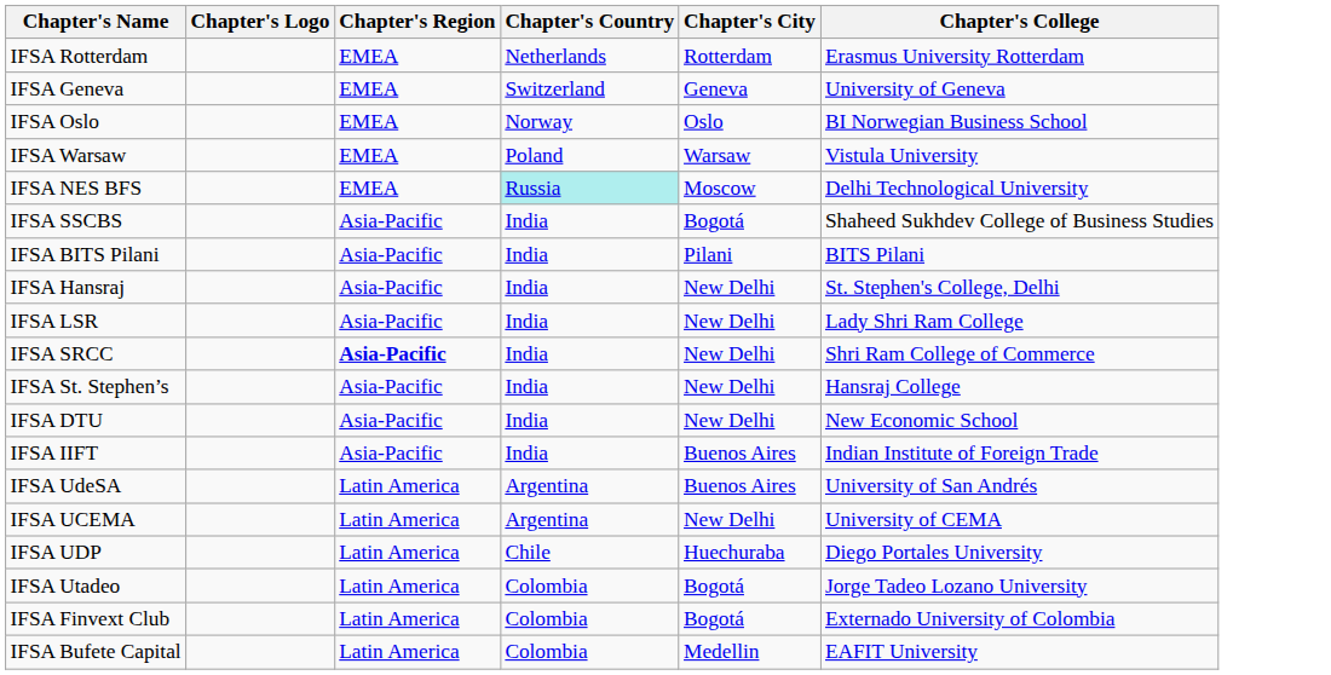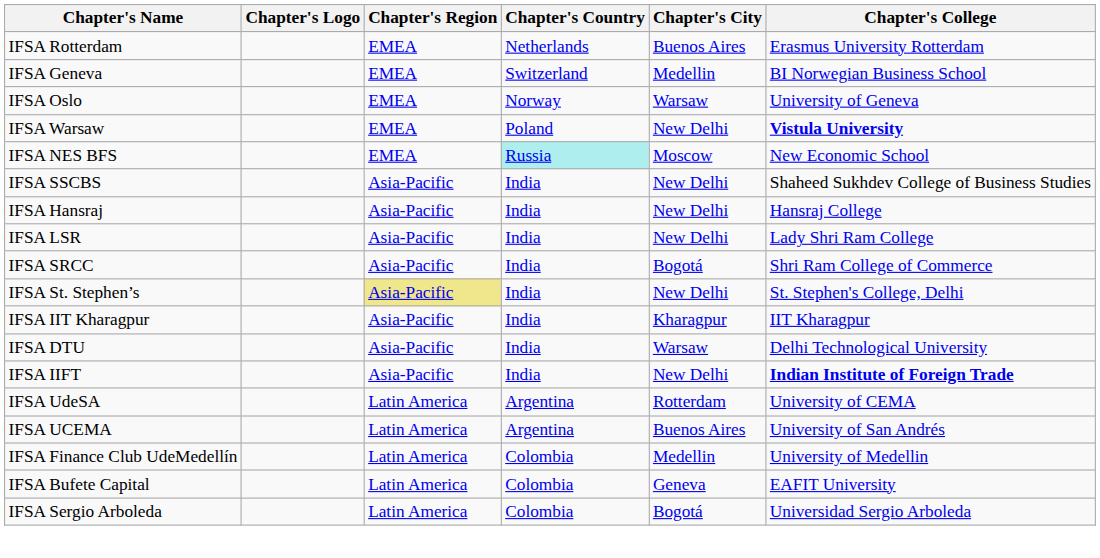IFSA Rotterdam | Chapter's City: Rotterdam -> Buenos Aires
IFSA Geneva | Chapter's City: Geneva -> Medellin
IFSA Geneva | Chapter's College: University of Geneva -> BI Norwegian Business School
IFSA Oslo | Chapter's City: Oslo -> Warsaw
IFSA Oslo | Chapter's College: BI Norwegian Business School -> University of Geneva
IFSA Warsaw | Chapter's City: Warsaw -> New Delhi
IFSA Warsaw | Chapter's College: normal -> bold
IFSA NES BFS | Chapter's College: Delhi Technological University -> New Economic School
IFSA SSCBS | Chapter's City: Bogotá -> New Delhi
- row: IFSA BITS Pilani | Asia-Pacific | India | Pilani | BITS Pilani
IFSA Hansraj | Chapter's College: St. Stephen's College, Delhi -> Hansraj College
IFSA SRCC | Chapter's Region: bold -> normal
IFSA SRCC | Chapter's City: New Delhi -> Bogotá
IFSA St. Stephen’s | Chapter's Region: no background -> khaki background
IFSA St. Stephen’s | Chapter's College: Hansraj College -> St. Stephen's College, Delhi
+ row: IFSA IIT Kharagpur | Asia-Pacific | India | Kharagpur | IIT Kharagpur
IFSA DTU | Chapter's City: New Delhi -> Warsaw
IFSA DTU | Chapter's College: New Economic School -> Delhi Technological University
IFSA IIFT | Chapter's City: Buenos Aires -> New Delhi
IFSA IIFT | Chapter's College: normal -> bold
IFSA UdeSA | Chapter's City: Buenos Aires -> Rotterdam
IFSA UdeSA | Chapter's College: University of San Andrés -> University of CEMA
IFSA UCEMA | Chapter's City: New Delhi -> Buenos Aires
IFSA UCEMA | Chapter's College: University of CEMA -> University of San Andrés
- row: IFSA UDP | Latin America | Chile | Huechuraba | Diego Portales University
- row: IFSA Utadeo | Latin America | Colombia | Bogotá | Jorge Tadeo Lozano University
- row: IFSA Finvext Club | Latin America | Colombia | Bogotá | Externado University of Colombia
+ row: IFSA Finance Club UdeMedellín | Latin America | Colombia | Medellin | University of Medellin
IFSA Bufete Capital | Chapter's City: Medellin -> Geneva
+ row: IFSA Sergio Arboleda | Latin America | Colombia | Bogotá | Universidad Sergio Arboleda
